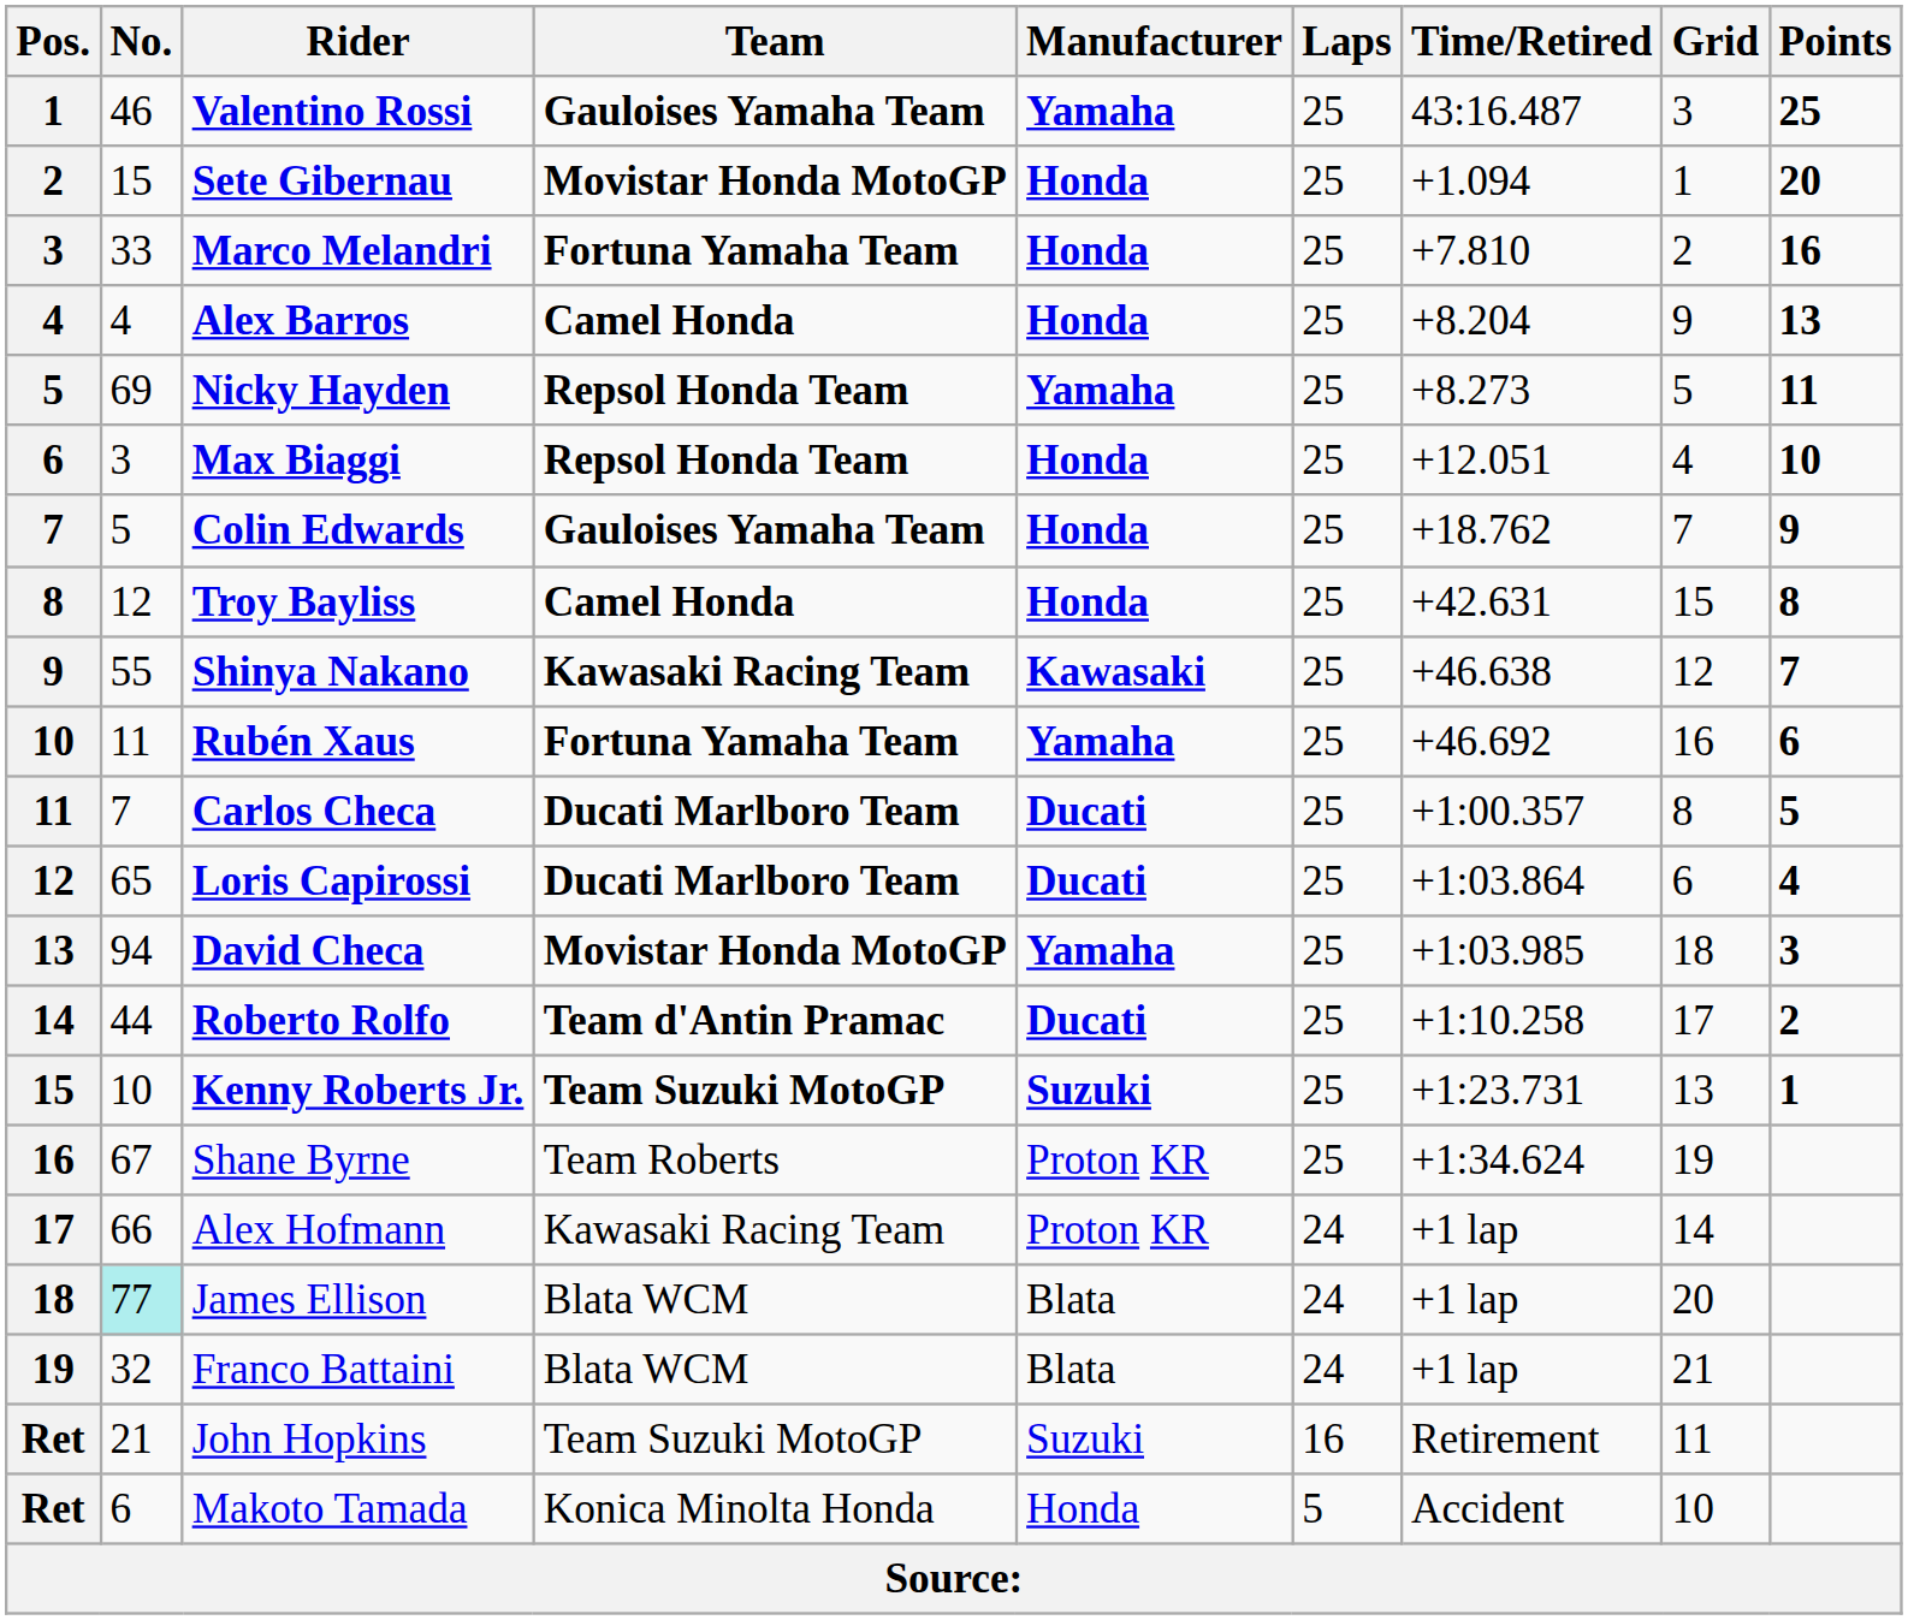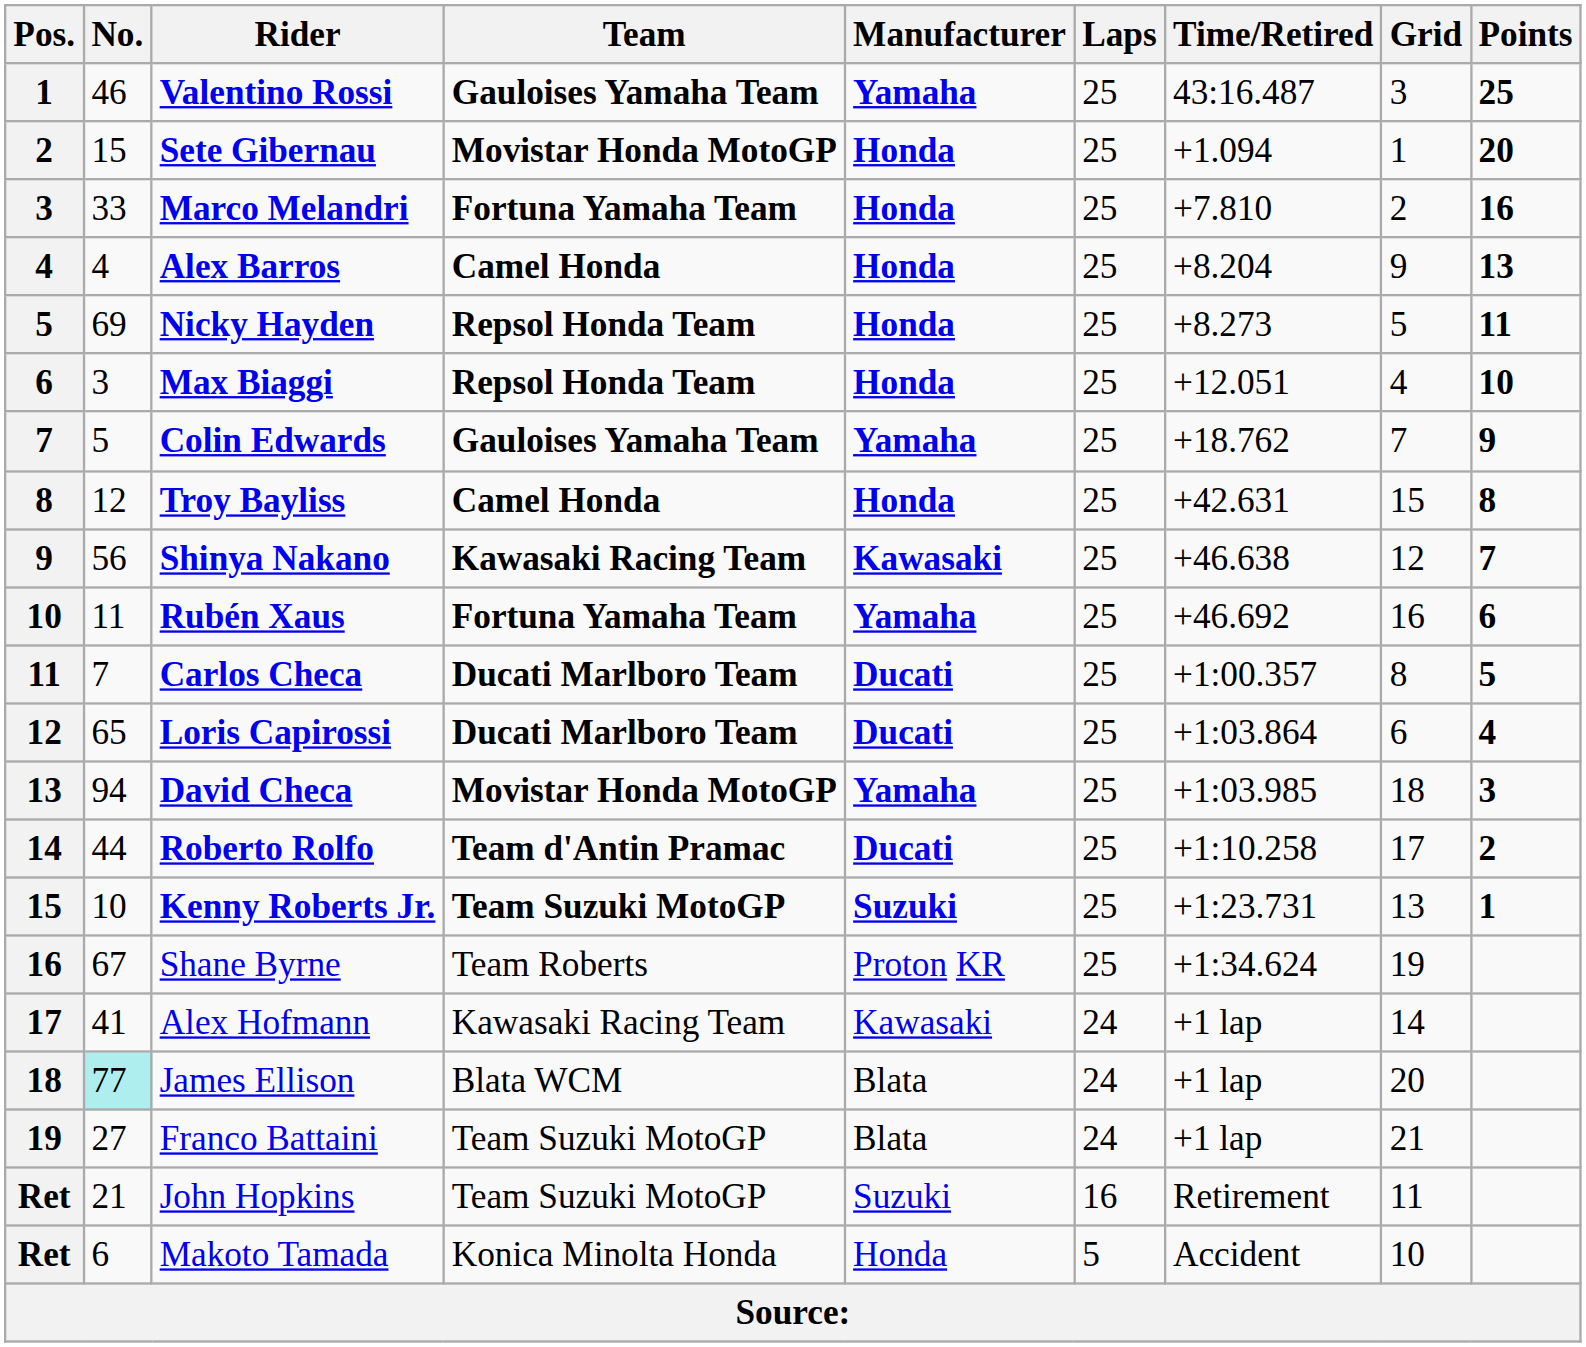Nicky Hayden | Manufacturer: Yamaha -> Honda
Colin Edwards | Manufacturer: Honda -> Yamaha
Shinya Nakano | No.: 55 -> 56
Alex Hofmann | No.: 66 -> 41
Alex Hofmann | Manufacturer: Proton KR -> Kawasaki
Franco Battaini | No.: 32 -> 27
Franco Battaini | Team: Blata WCM -> Team Suzuki MotoGP
